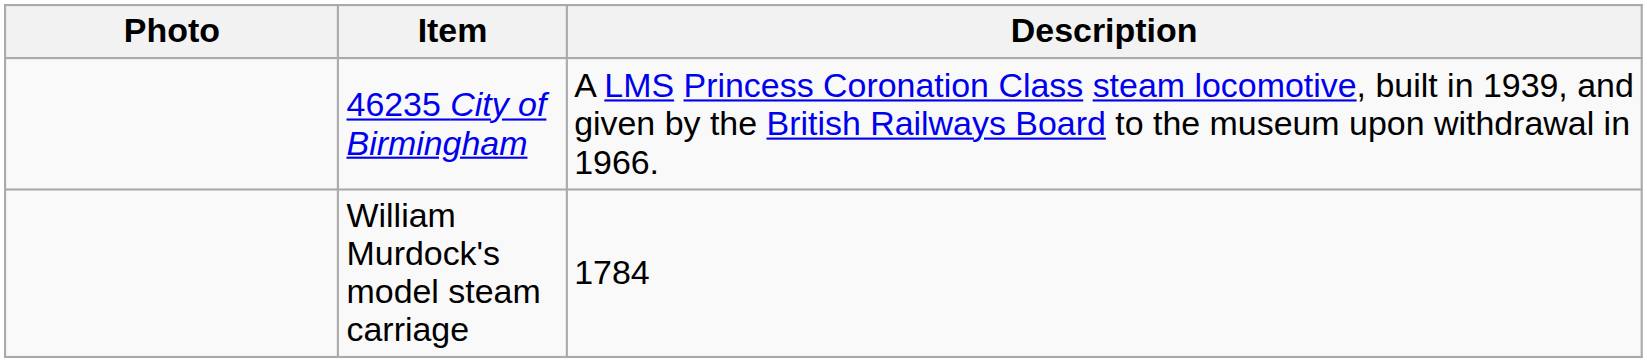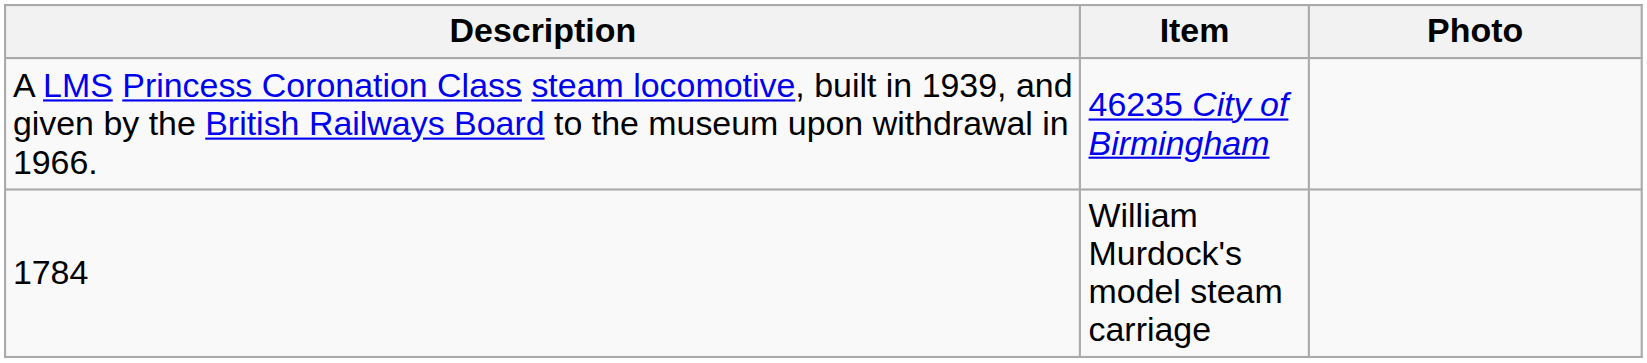columns swapped: Photo <-> Description
